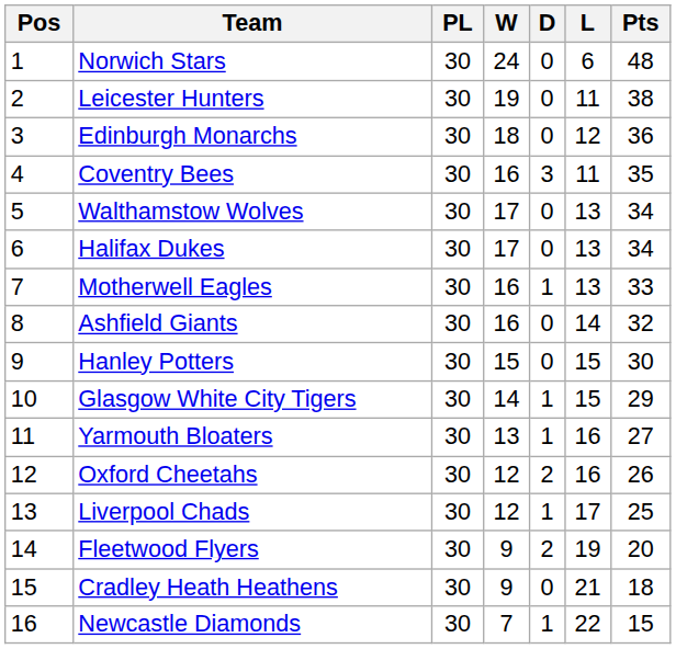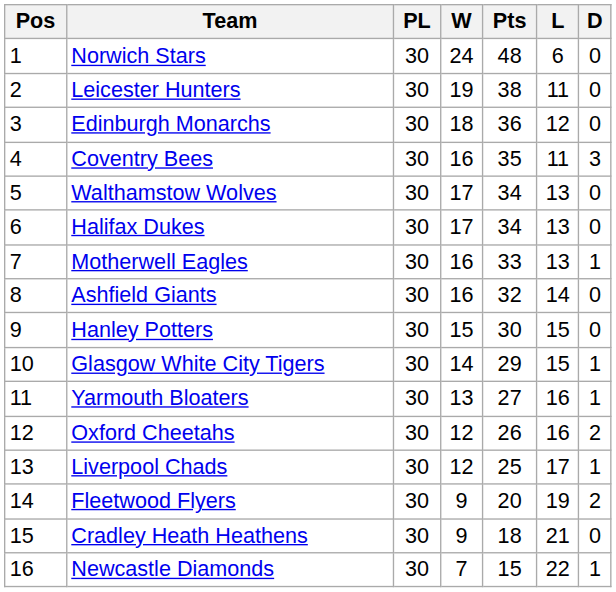columns swapped: D <-> Pts
